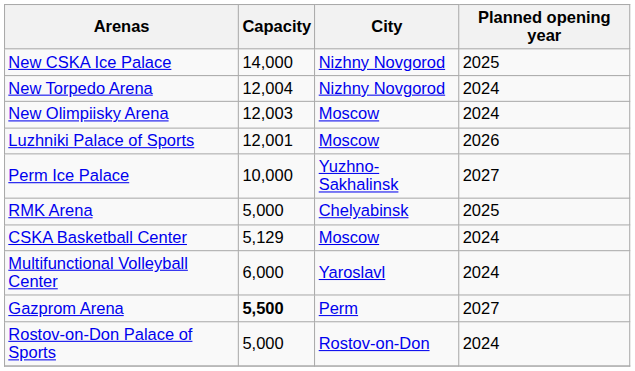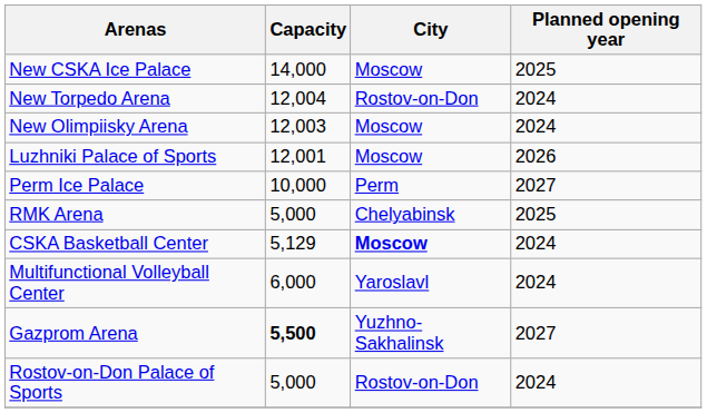New CSKA Ice Palace | City: Nizhny Novgorod -> Moscow
New Torpedo Arena | City: Nizhny Novgorod -> Rostov-on-Don
Perm Ice Palace | City: Yuzhno-Sakhalinsk -> Perm
CSKA Basketball Center | City: normal -> bold
Gazprom Arena | City: Perm -> Yuzhno-Sakhalinsk
